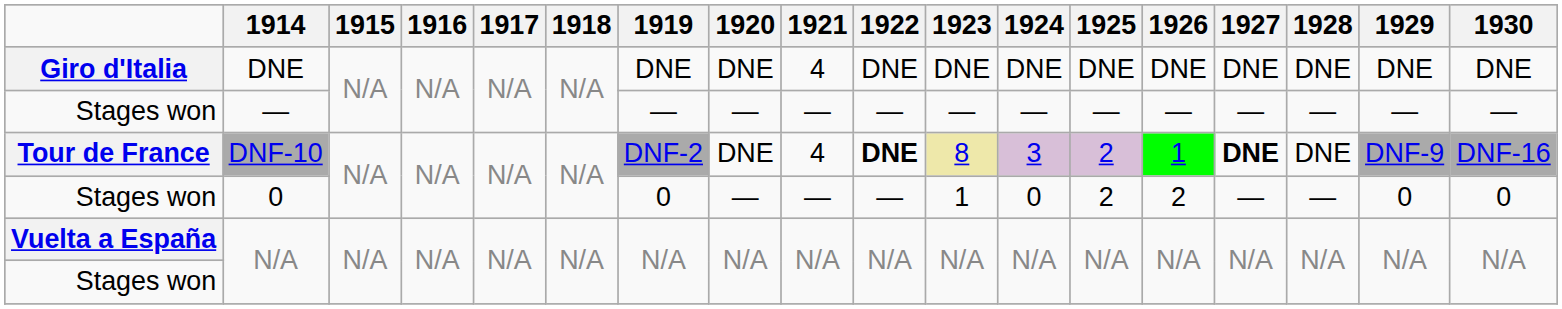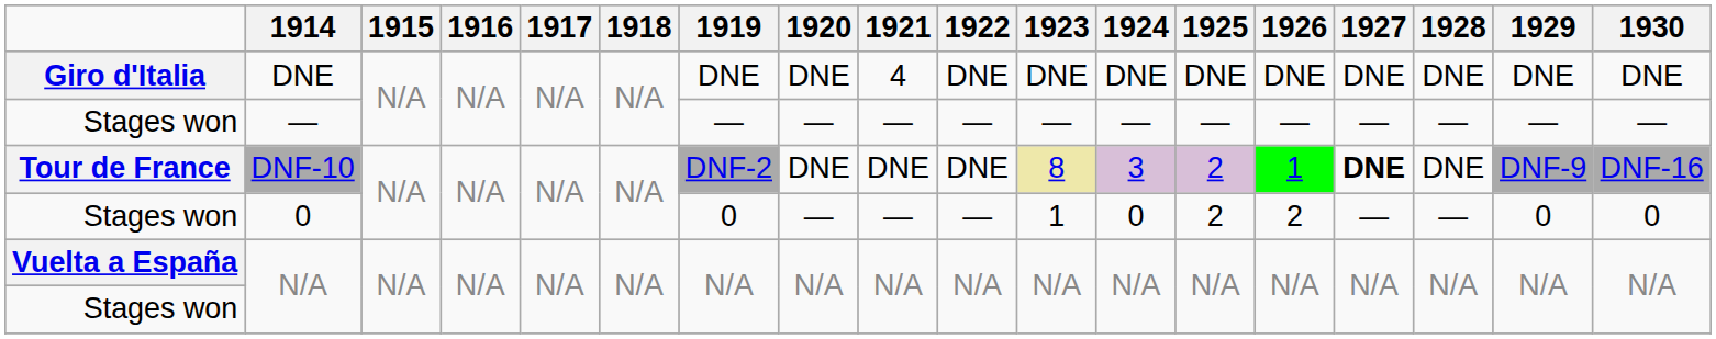DNF-10 | 1921: 4 -> DNE
DNF-10 | 1922: bold -> normal
